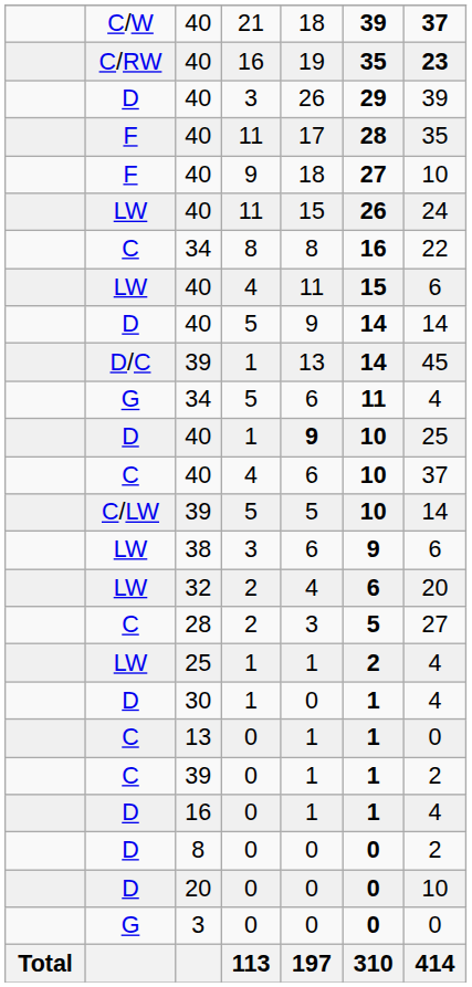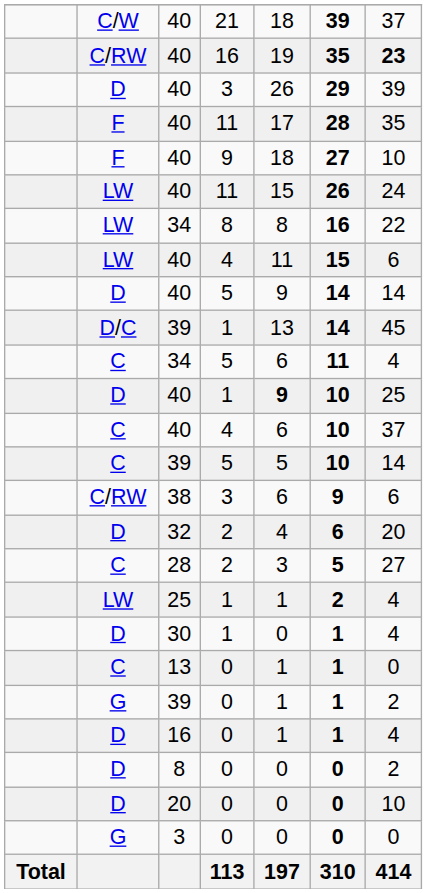40 / 21 | column 7: bold -> normal
34 / 8 | column 2: C -> LW
34 / 5 | column 2: G -> C
39 / 5 | column 2: C/LW -> C
38 | column 2: LW -> C/RW
32 | column 2: LW -> D
39 / 0 | column 2: C -> G
